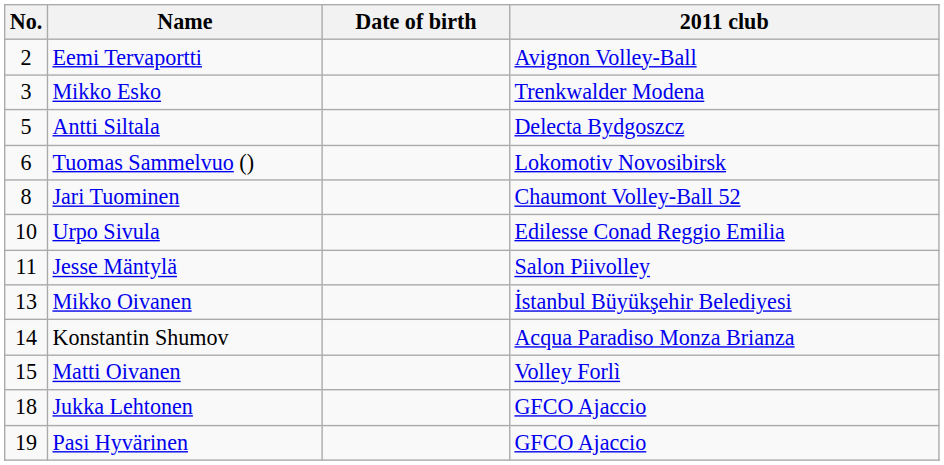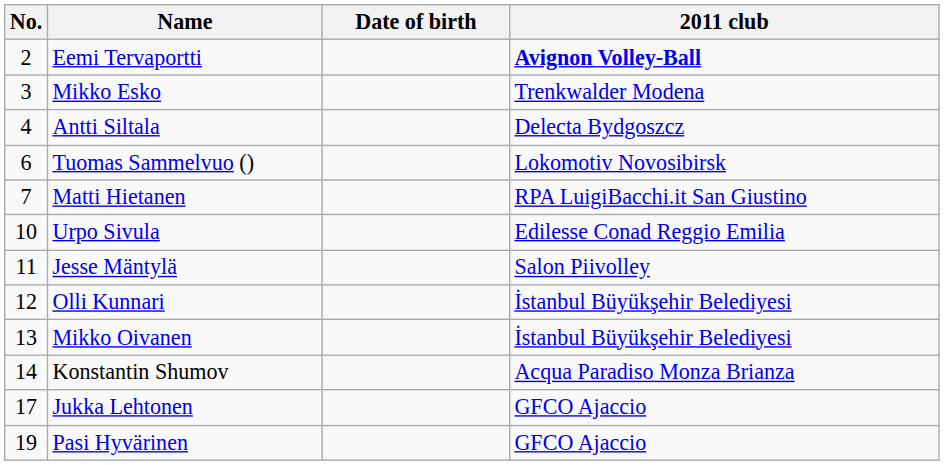Eemi Tervaportti | 2011 club: normal -> bold
Antti Siltala | No.: 5 -> 4
+ row: 7 | Matti Hietanen | RPA LuigiBacchi.it San Giustino
- row: 8 | Jari Tuominen | Chaumont Volley-Ball 52
+ row: 12 | Olli Kunnari | İstanbul Büyükşehir Belediyesi
- row: 15 | Matti Oivanen | Volley Forlì
Jukka Lehtonen | No.: 18 -> 17
